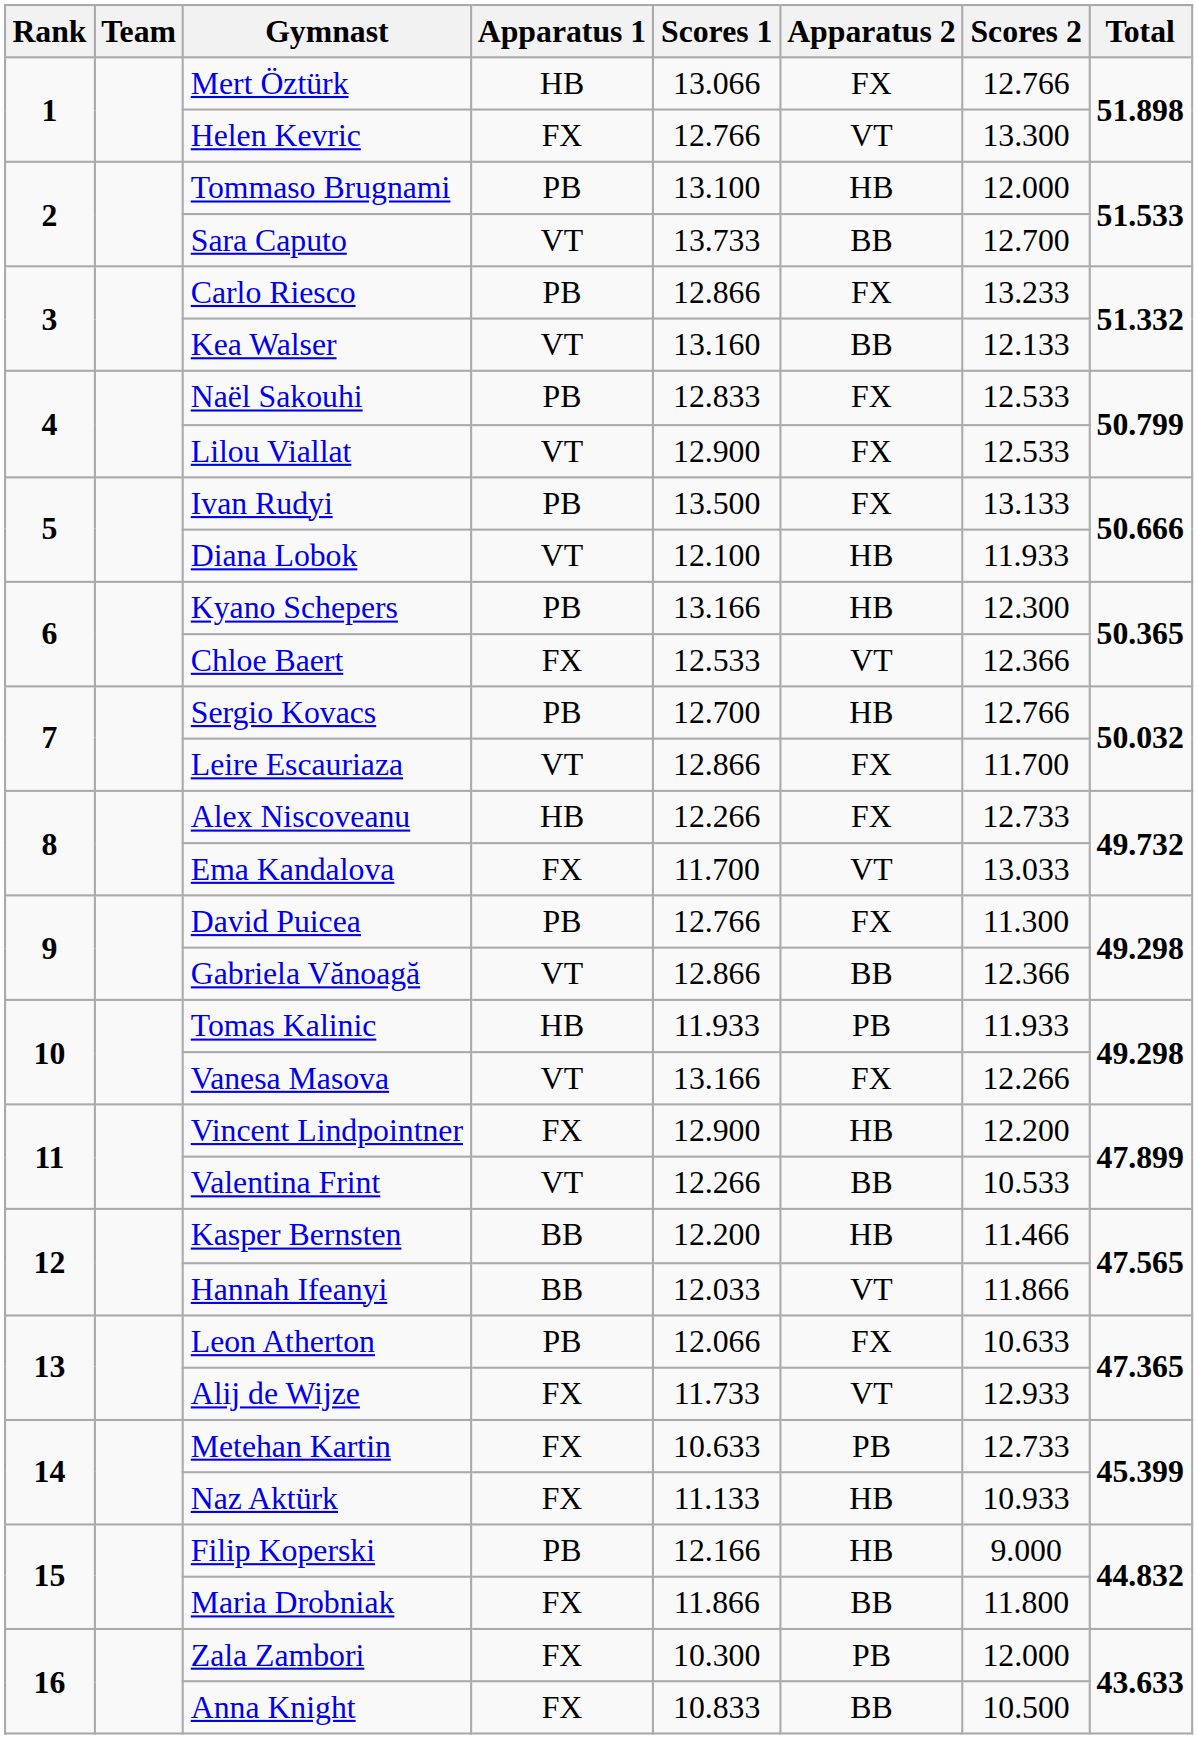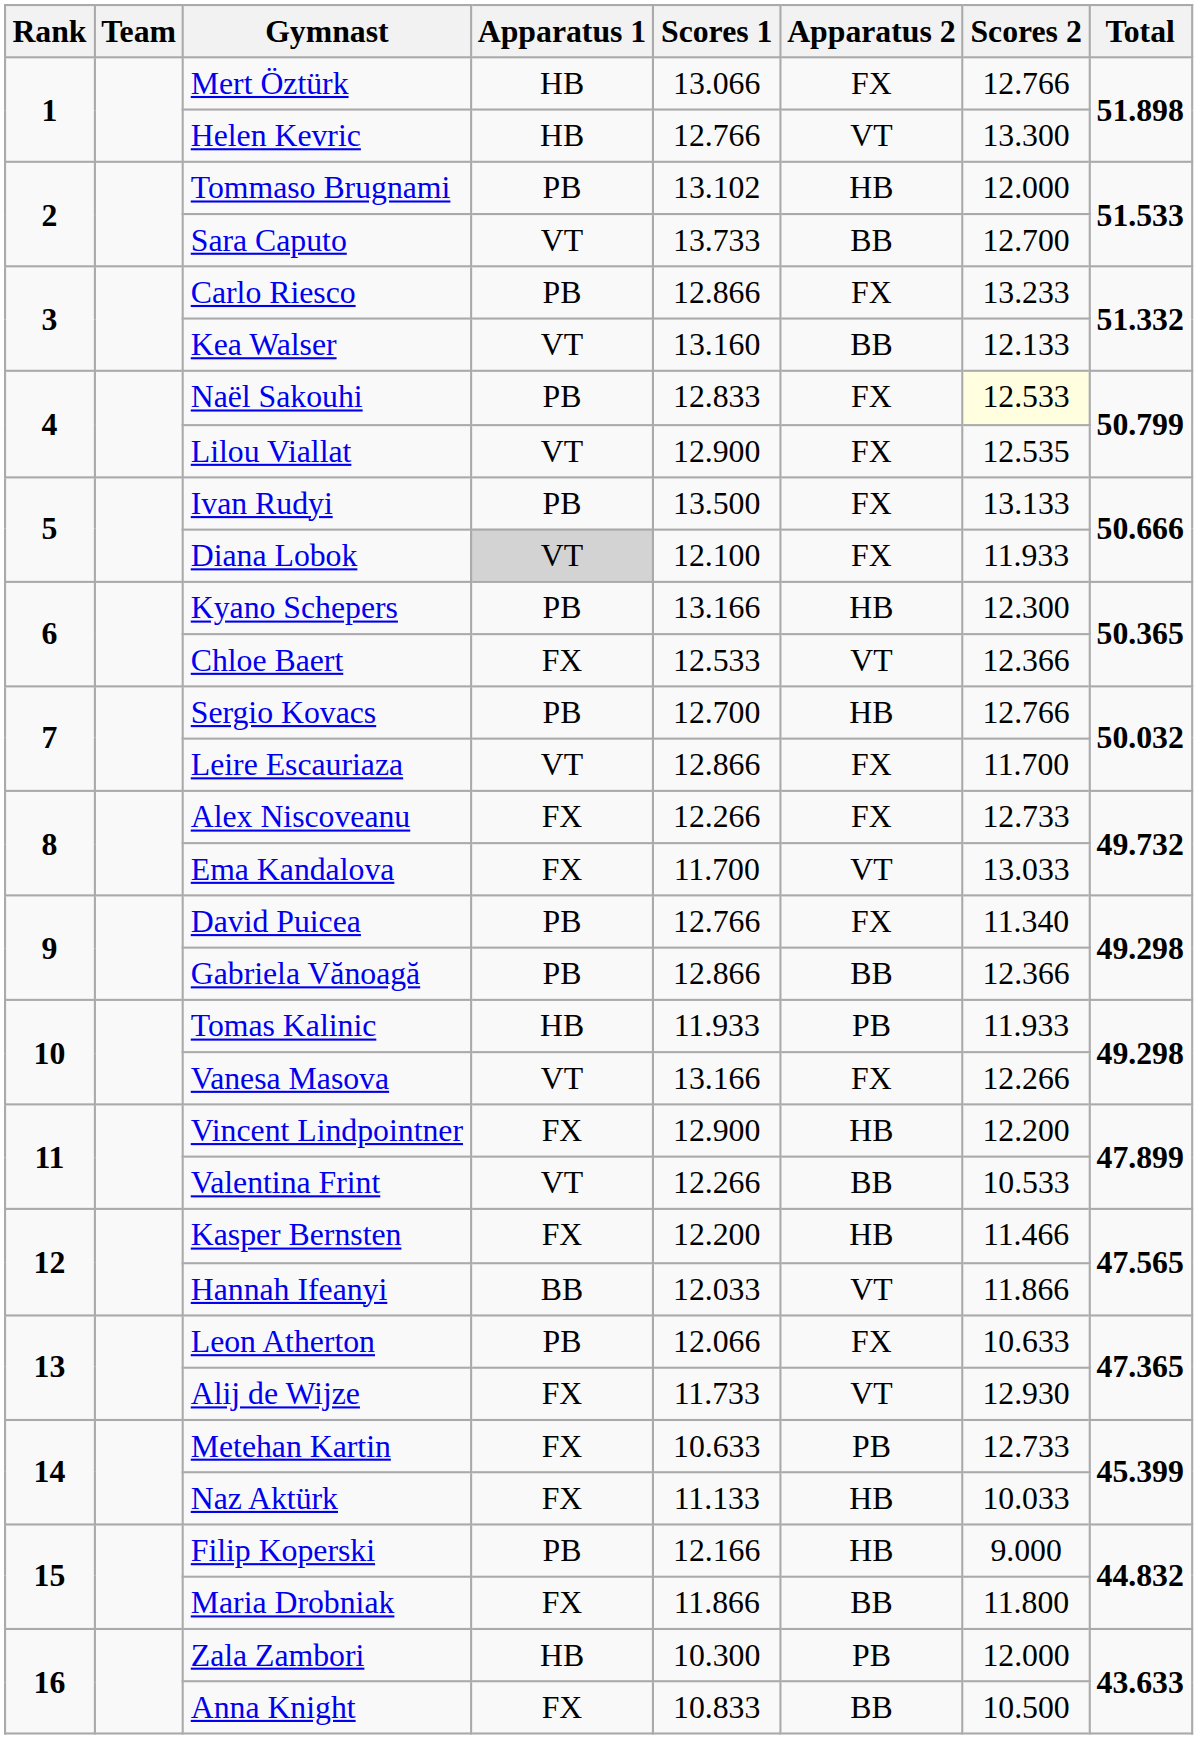Helen Kevric | Apparatus 1: FX -> HB
Tommaso Brugnami | Scores 1: 13.100 -> 13.102
Naël Sakouhi | Scores 2: no background -> lightyellow background
Lilou Viallat | Scores 2: 12.533 -> 12.535
Diana Lobok | Apparatus 1: no background -> lightgrey background
Diana Lobok | Apparatus 2: HB -> FX
Alex Niscoveanu | Apparatus 1: HB -> FX
David Puicea | Scores 2: 11.300 -> 11.340
Gabriela Vănoagă | Apparatus 1: VT -> PB
Kasper Bernsten | Apparatus 1: BB -> FX
Alij de Wijze | Scores 2: 12.933 -> 12.930
Naz Aktürk | Scores 2: 10.933 -> 10.033
Zala Zambori | Apparatus 1: FX -> HB
